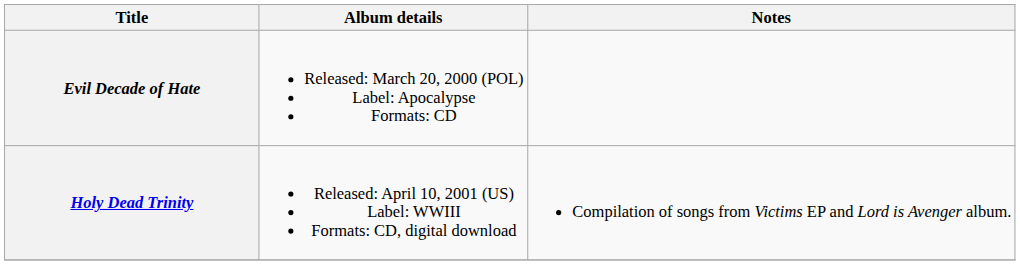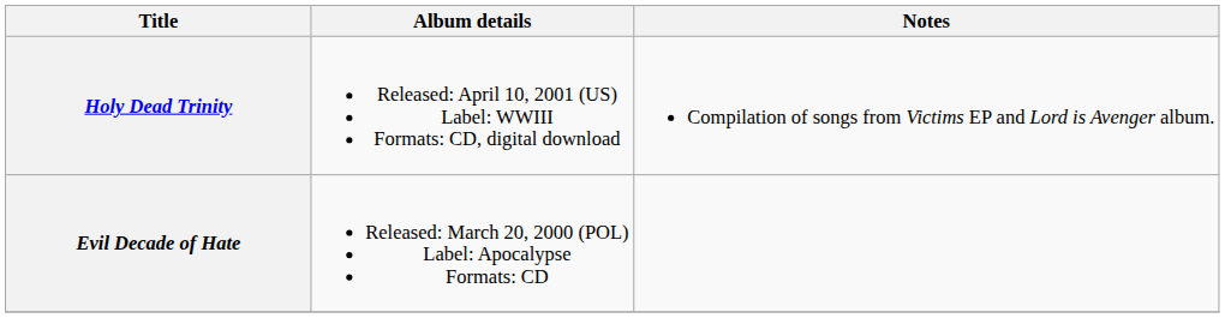rows swapped: Evil Decade of Hate <-> Holy Dead Trinity
